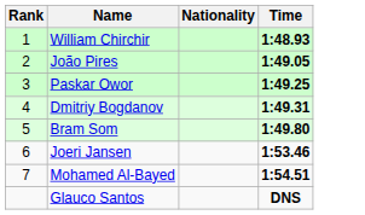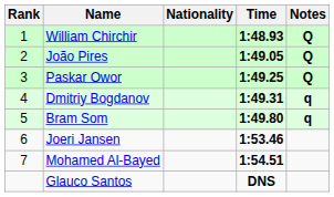+ column: Notes | Q | Q | Q | q | q
